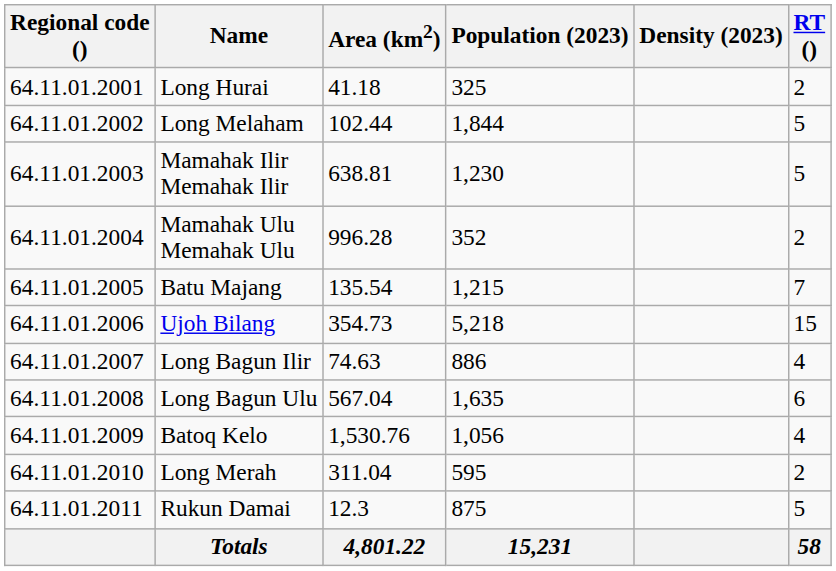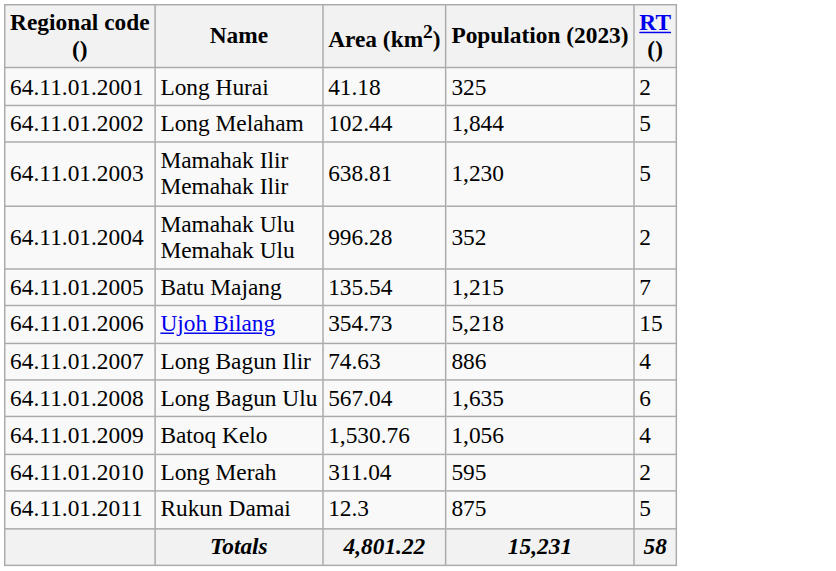- column: Density (2023)
